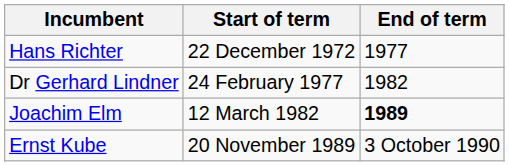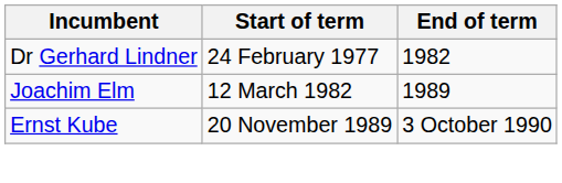- row: Hans Richter | 22 December 1972 | 1977
Joachim Elm | End of term: bold -> normal
